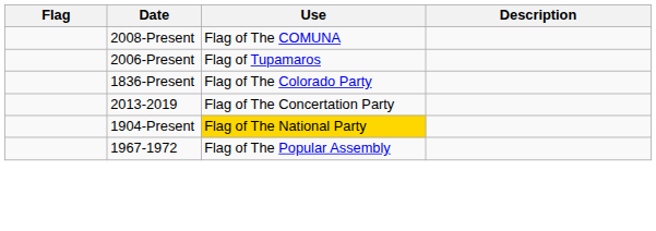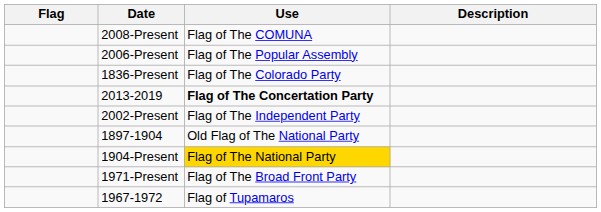2006-Present | Use: Flag of Tupamaros -> Flag of The Popular Assembly
2013-2019 | Use: normal -> bold
+ row: 2002-Present | Flag of The Independent Party
+ row: 1897-1904 | Old Flag of The National Party
+ row: 1971-Present | Flag of The Broad Front Party
1967-1972 | Use: Flag of The Popular Assembly -> Flag of Tupamaros
